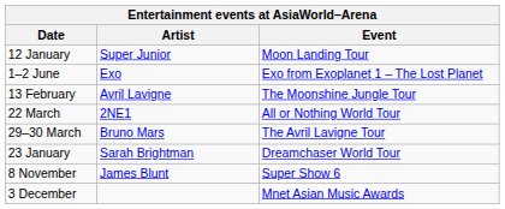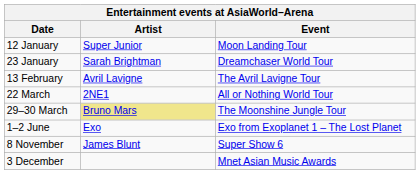rows swapped: 23 January <-> 1–2 June
13 February | Event: The Moonshine Jungle Tour -> The Avril Lavigne Tour
29–30 March | Artist: no background -> khaki background
29–30 March | Event: The Avril Lavigne Tour -> The Moonshine Jungle Tour
